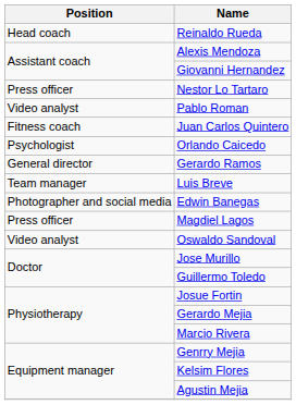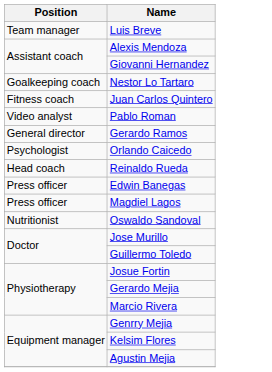rows swapped: Reinaldo Rueda <-> Luis Breve
Nestor Lo Tartaro | Position: Press officer -> Goalkeeping coach
rows swapped: Juan Carlos Quintero <-> Pablo Roman
rows swapped: Orlando Caicedo <-> Gerardo Ramos
Edwin Banegas | Position: Photographer and social media -> Press officer
Oswaldo Sandoval | Position: Video analyst -> Nutritionist
